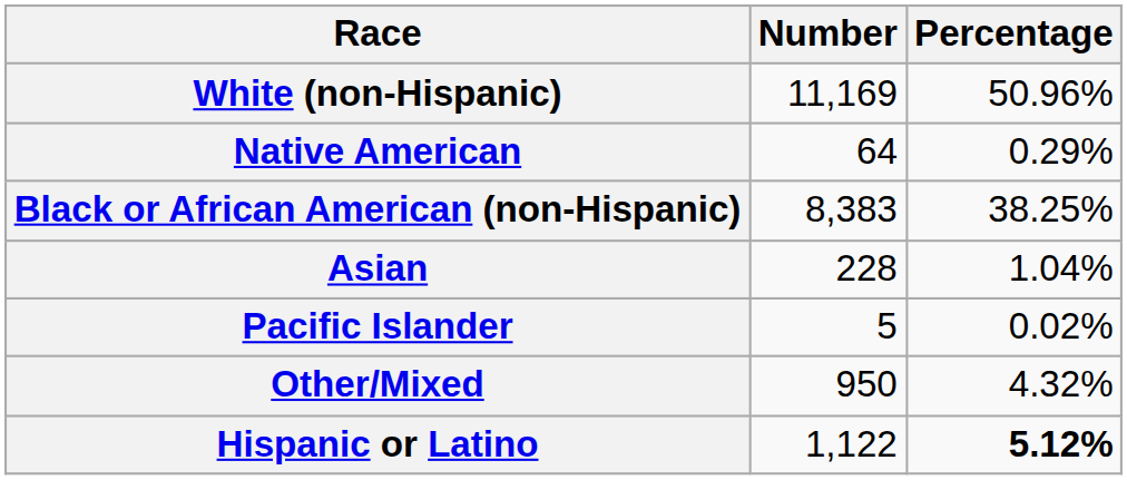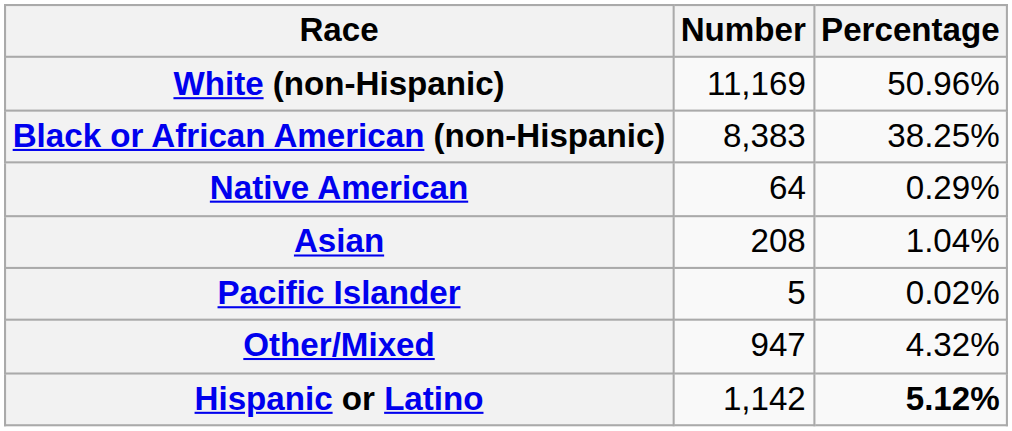rows swapped: Black or African American (non-Hispanic) <-> Native American
Asian | Number: 228 -> 208
Other/Mixed | Number: 950 -> 947
Hispanic or Latino | Number: 1,122 -> 1,142
